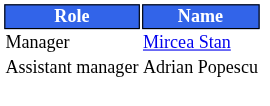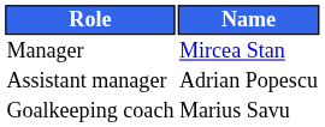+ row: Goalkeeping coach | Marius Savu
